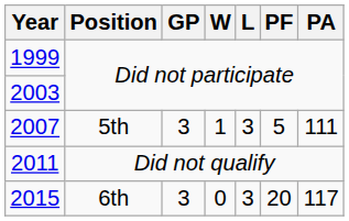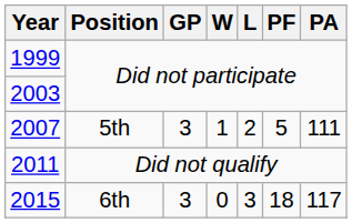2007 | L: 3 -> 2
2015 | PF: 20 -> 18
